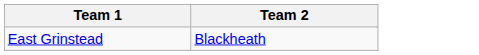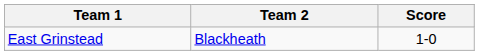+ column: Score | 1-0
